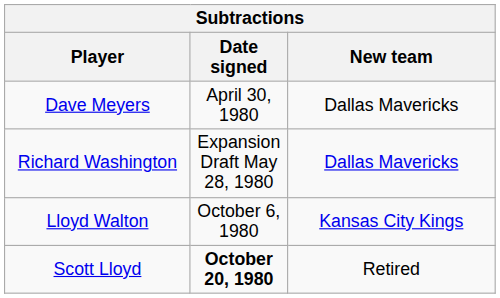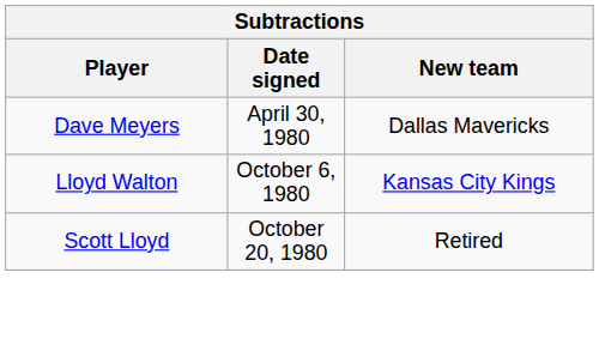- row: Richard Washington | Expansion Draft May 28, 1980 | Dallas Mavericks
Scott Lloyd | Date signed: bold -> normal
